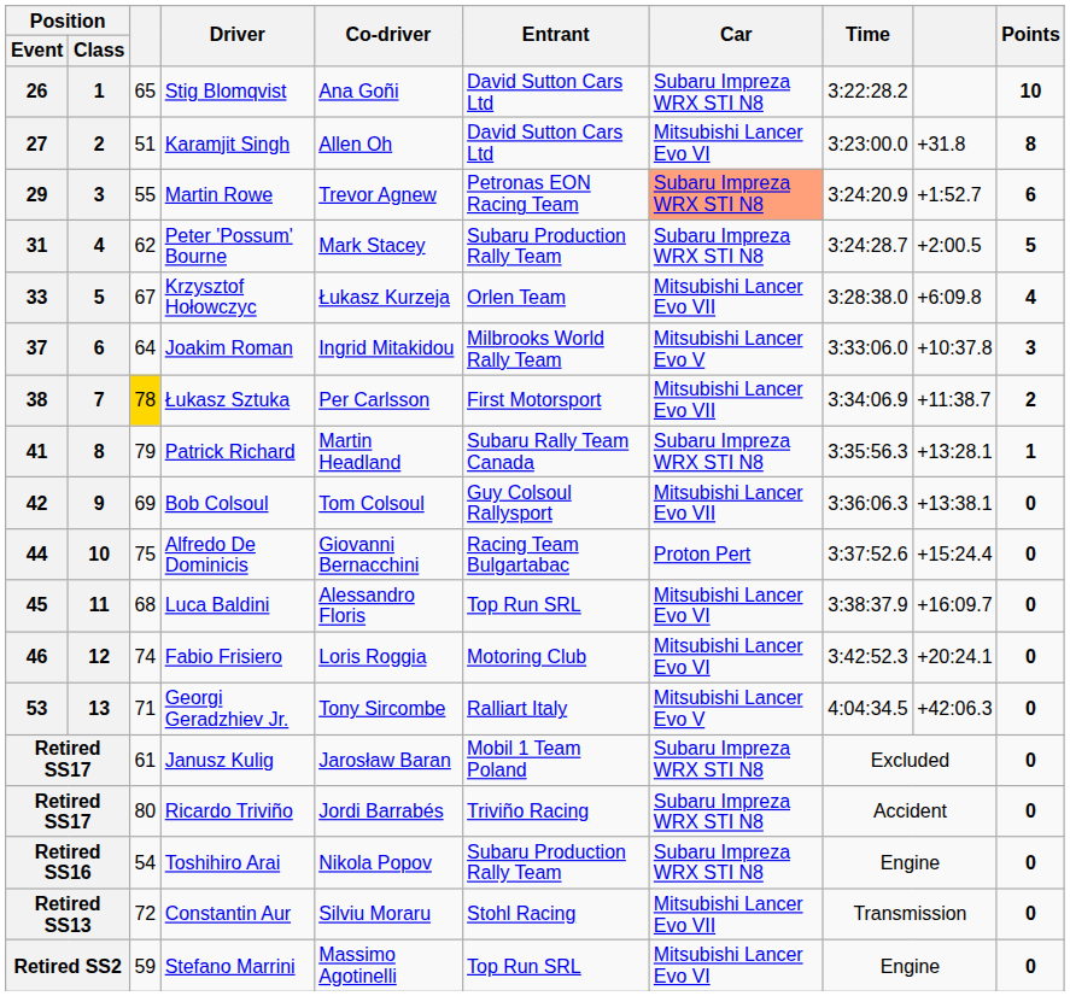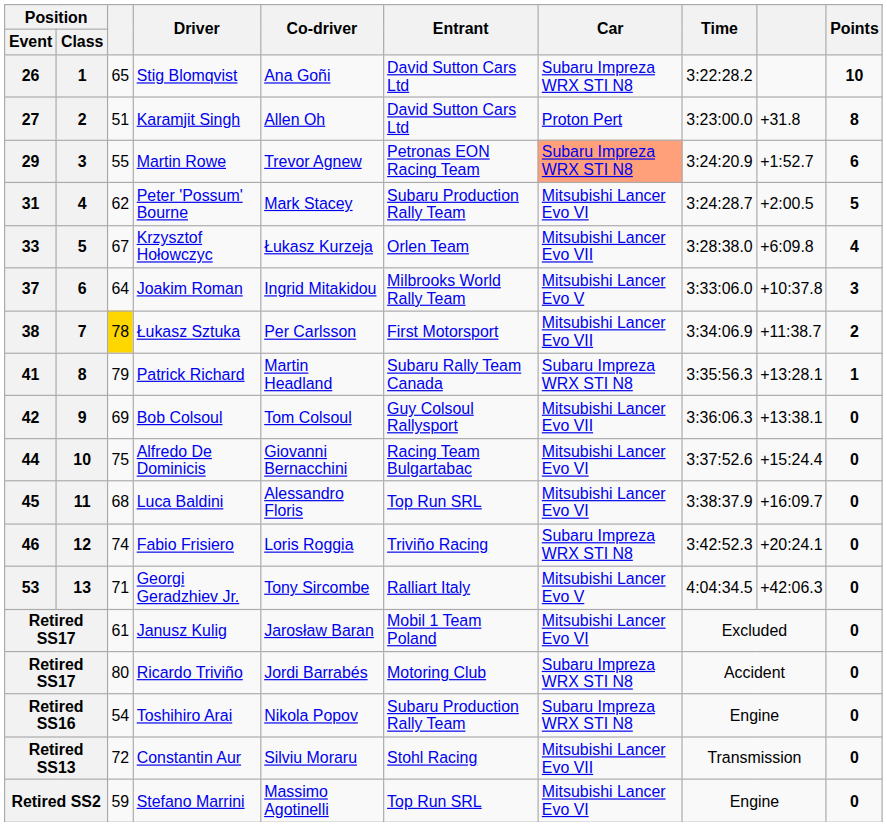27 | Car: Mitsubishi Lancer Evo VI -> Proton Pert
31 | Car: Subaru Impreza WRX STI N8 -> Mitsubishi Lancer Evo VI
44 | Car: Proton Pert -> Mitsubishi Lancer Evo VI
46 | Entrant: Motoring Club -> Triviño Racing
46 | Car: Mitsubishi Lancer Evo VI -> Subaru Impreza WRX STI N8
Retired SS17 / Janusz Kulig | Car: Subaru Impreza WRX STI N8 -> Mitsubishi Lancer Evo VI
Retired SS17 / Ricardo Triviño | Entrant: Triviño Racing -> Motoring Club
